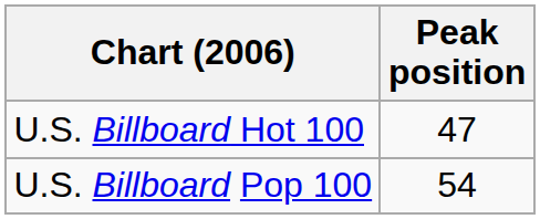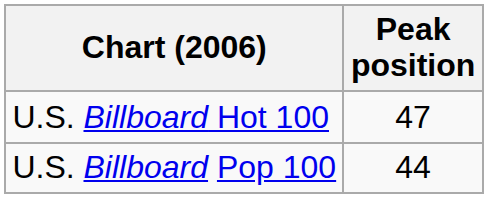U.S. Billboard Pop 100 | Peak position: 54 -> 44
